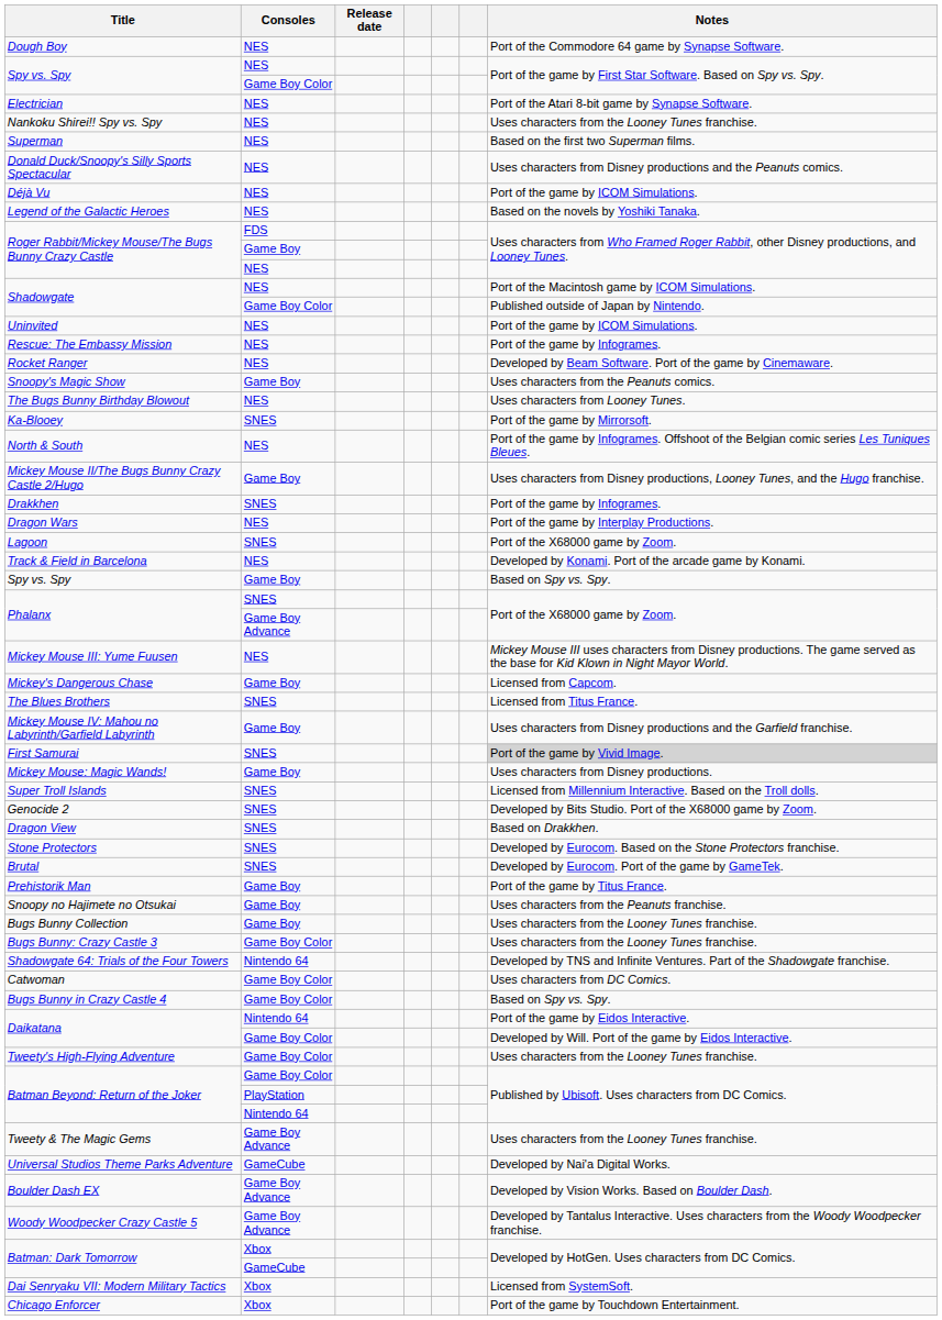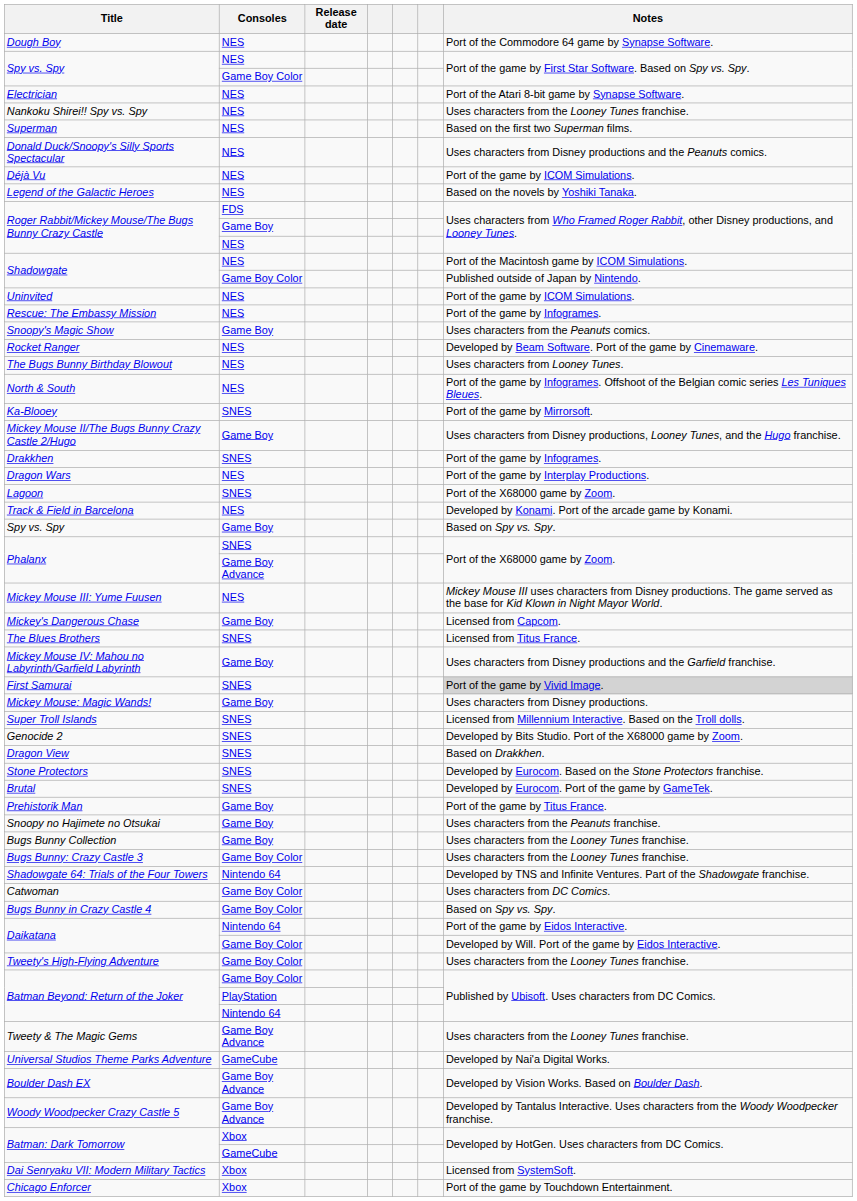rows swapped: Snoopy's Magic Show <-> Rocket Ranger
rows swapped: North & South <-> Ka-Blooey
